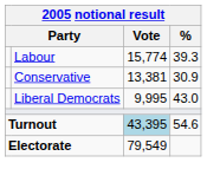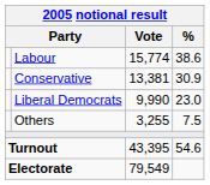Labour | %: 39.3 -> 38.6
Liberal Democrats | Vote: 9,995 -> 9,990
Liberal Democrats | %: 43.0 -> 23.0
+ row: Others | 3,255 | 7.5
Turnout | Vote: lightblue background -> no background
